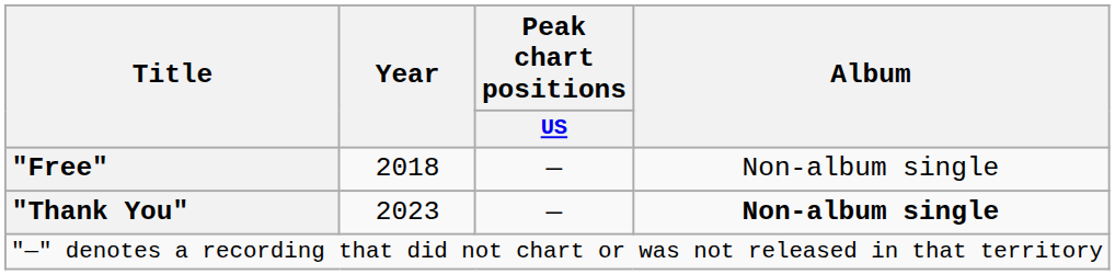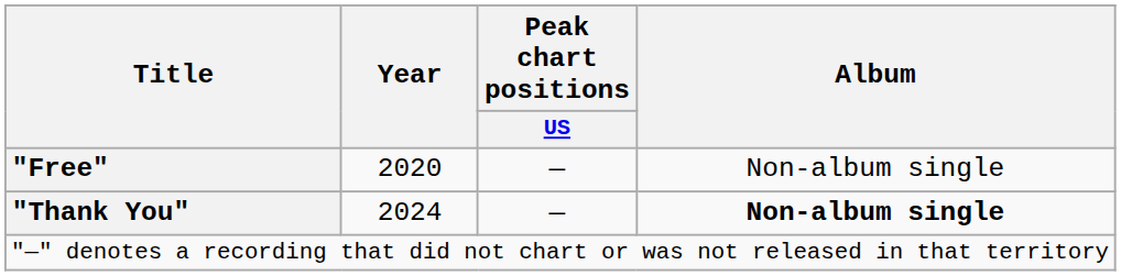"Free" | Year: 2018 -> 2020
"Thank You" | Year: 2023 -> 2024
